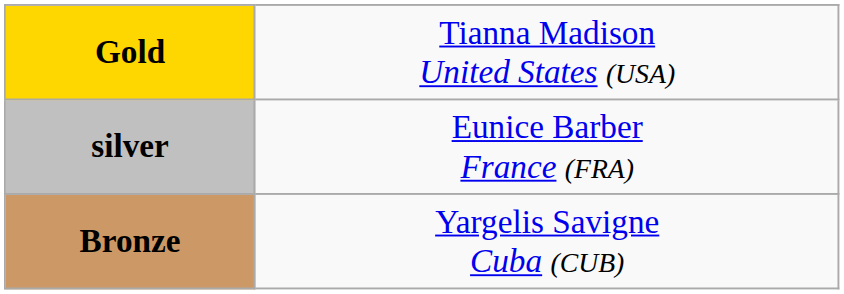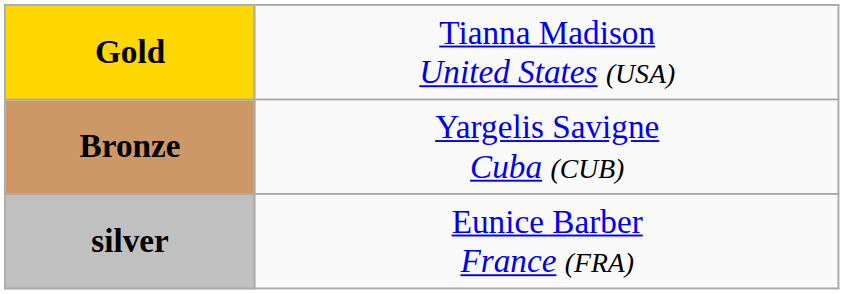rows swapped: silver <-> Bronze
